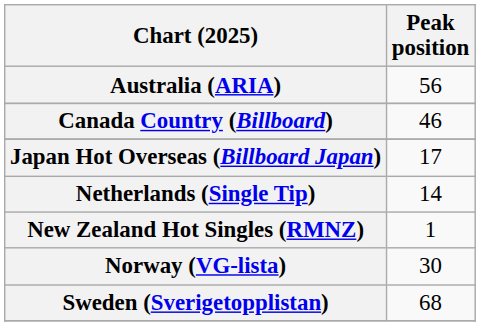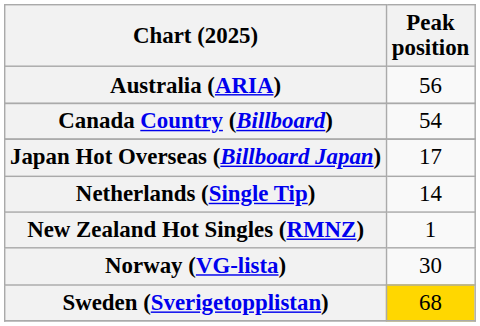Canada Country (Billboard) | Peak position: 46 -> 54
Sweden (Sverigetopplistan) | Peak position: no background -> gold background
